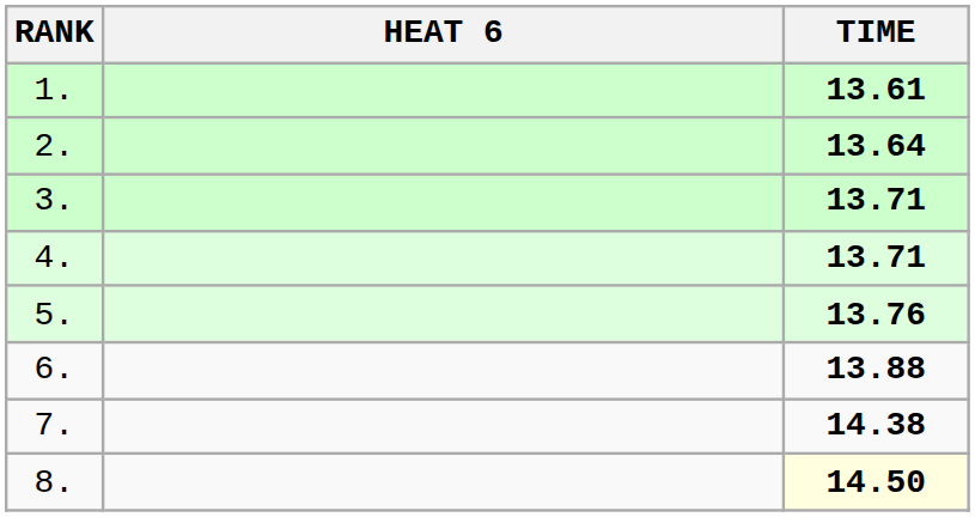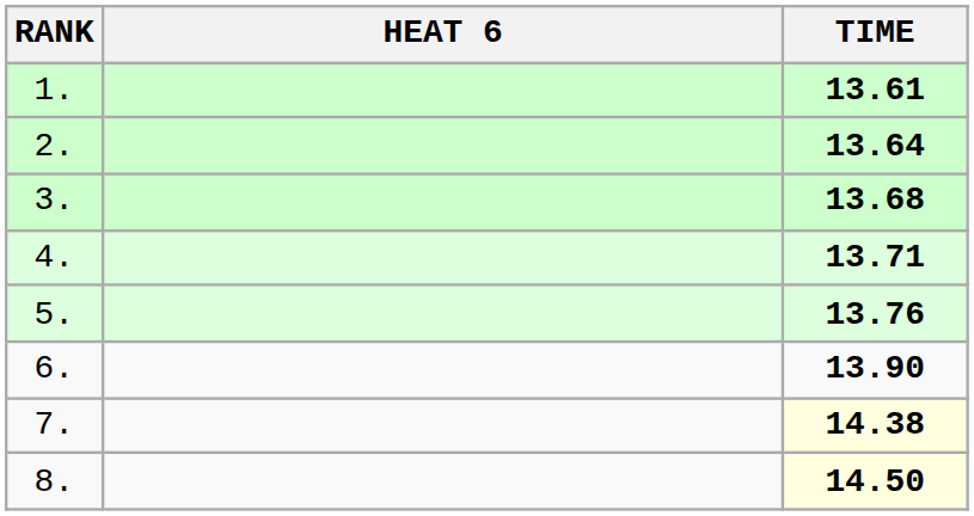3. | TIME: 13.71 -> 13.68
6. | TIME: 13.88 -> 13.90
7. | TIME: no background -> lightyellow background
